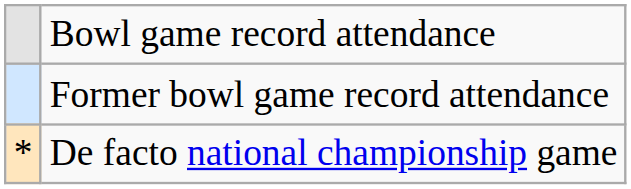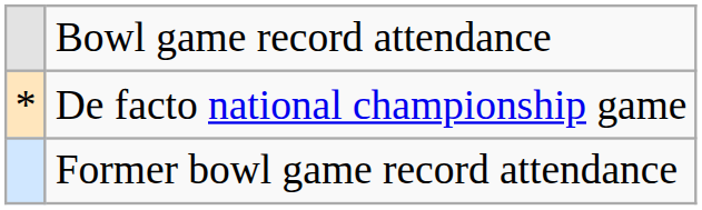rows swapped: Former bowl game record attendance <-> De facto national championship game
